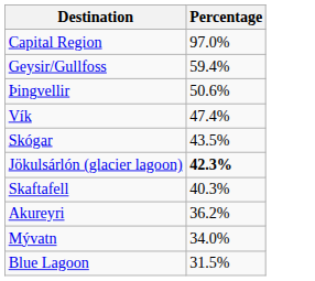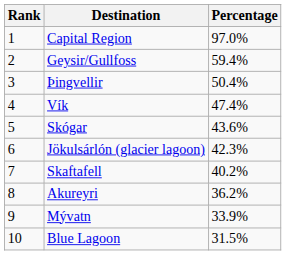+ column: Rank | 1 | 2 | 3 | 4 | 5 | 6 | 7 | 8 | 9 | 10
Þingvellir | Percentage: 50.6% -> 50.4%
Skógar | Percentage: 43.5% -> 43.6%
Jökulsárlón (glacier lagoon) | Percentage: bold -> normal
Skaftafell | Percentage: 40.3% -> 40.2%
Mývatn | Percentage: 34.0% -> 33.9%
